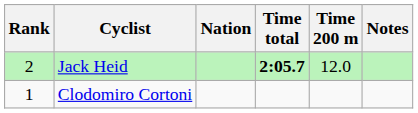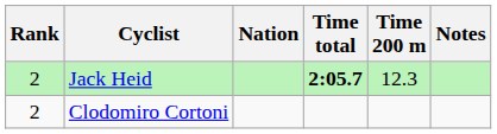Jack Heid | Time 200 m: 12.0 -> 12.3
Clodomiro Cortoni | Rank: 1 -> 2
